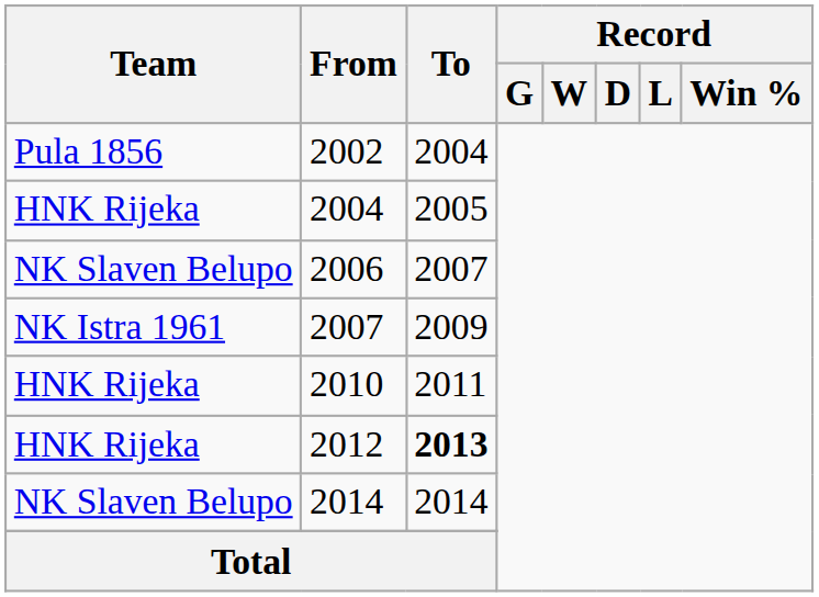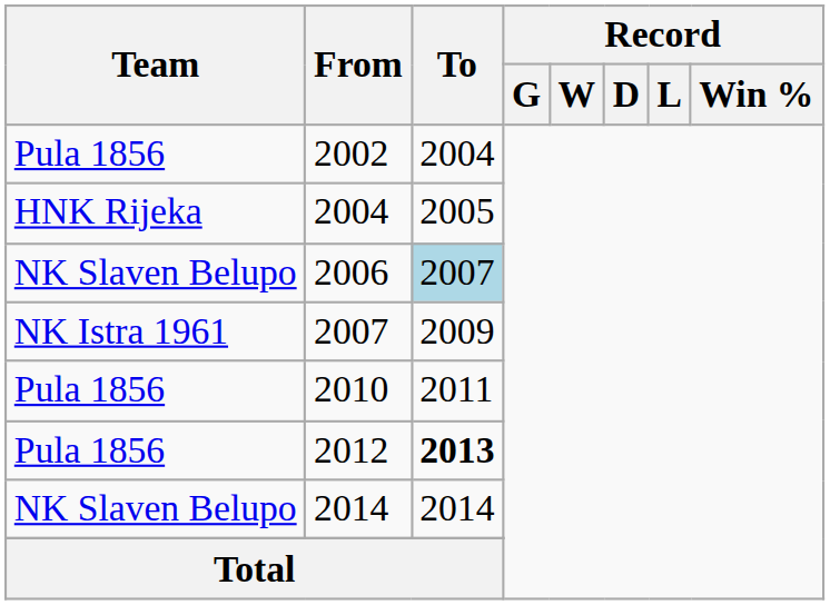2006 | To: no background -> lightblue background
2010 | Team: HNK Rijeka -> Pula 1856
2012 | Team: HNK Rijeka -> Pula 1856
